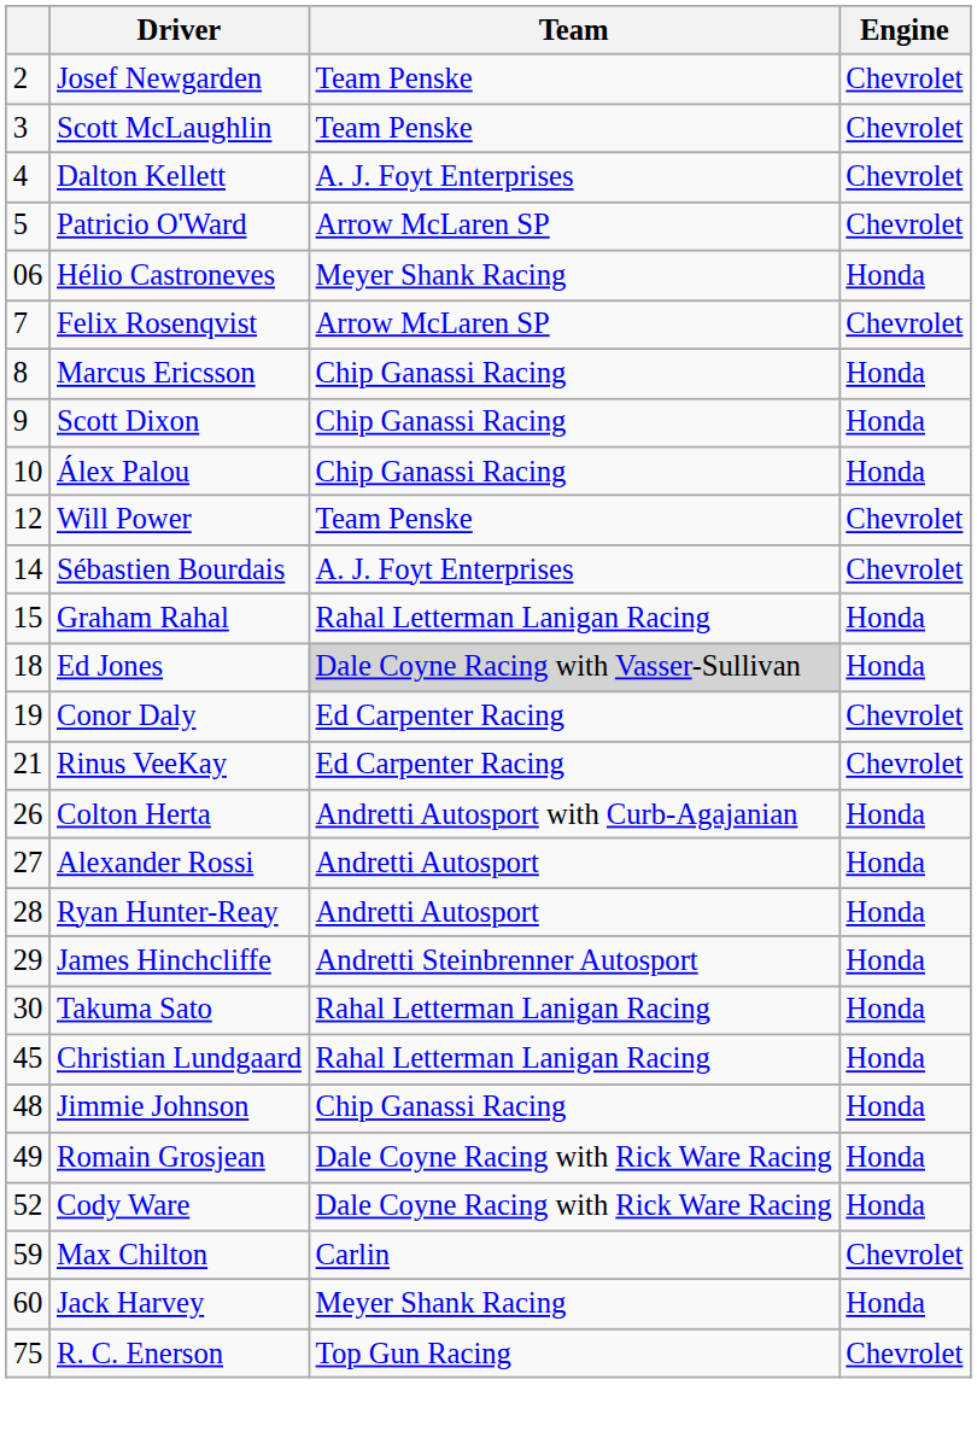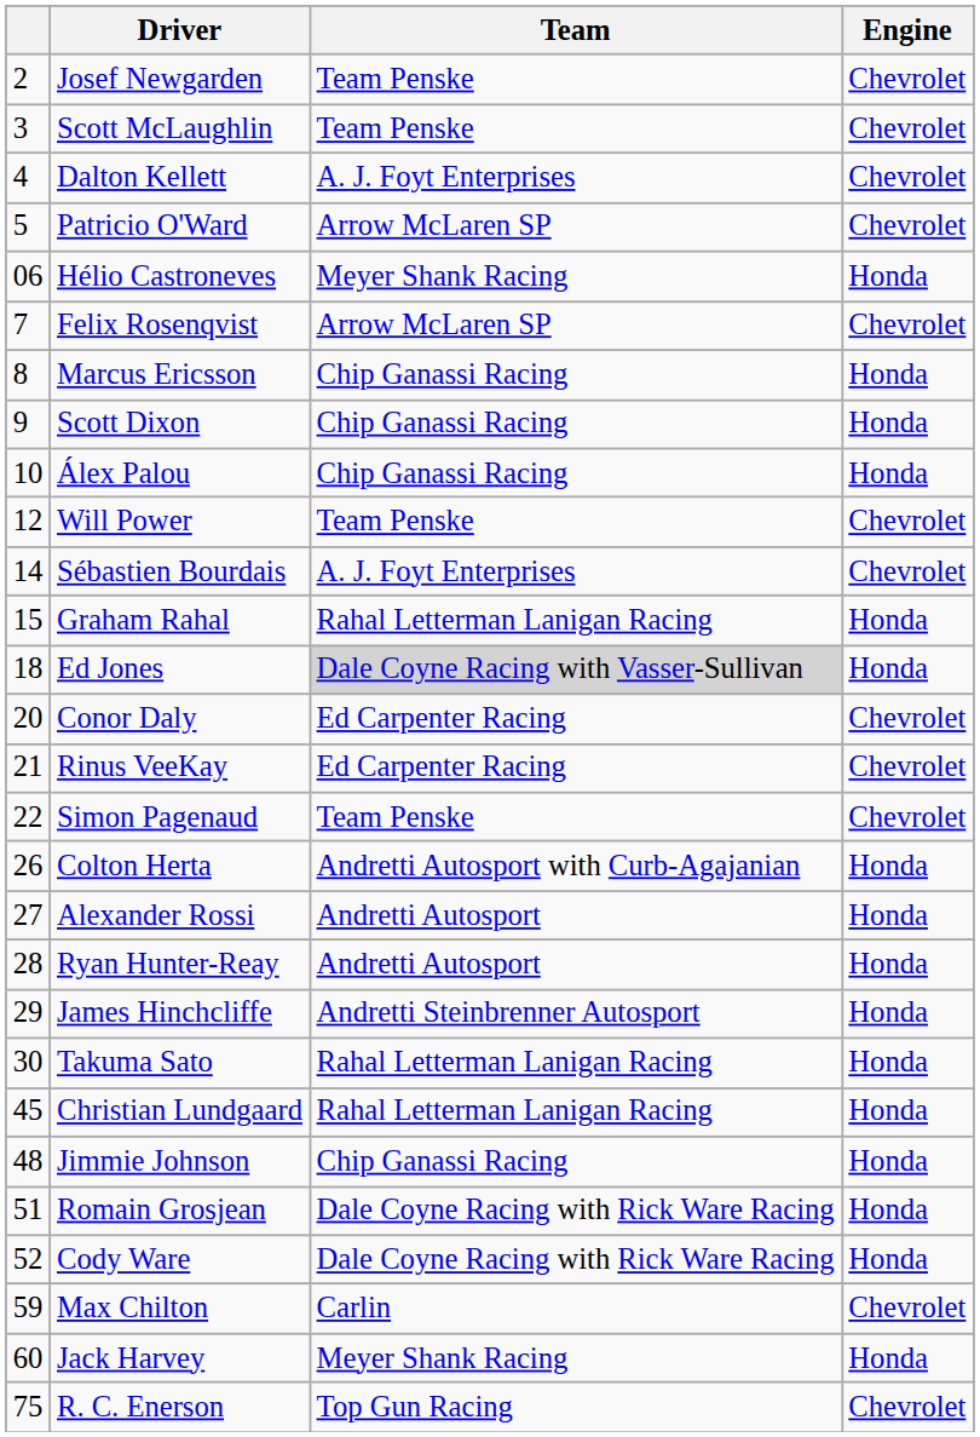Conor Daly | column 1: 19 -> 20
+ row: 22 | Simon Pagenaud | Team Penske | Chevrolet
Romain Grosjean | column 1: 49 -> 51
